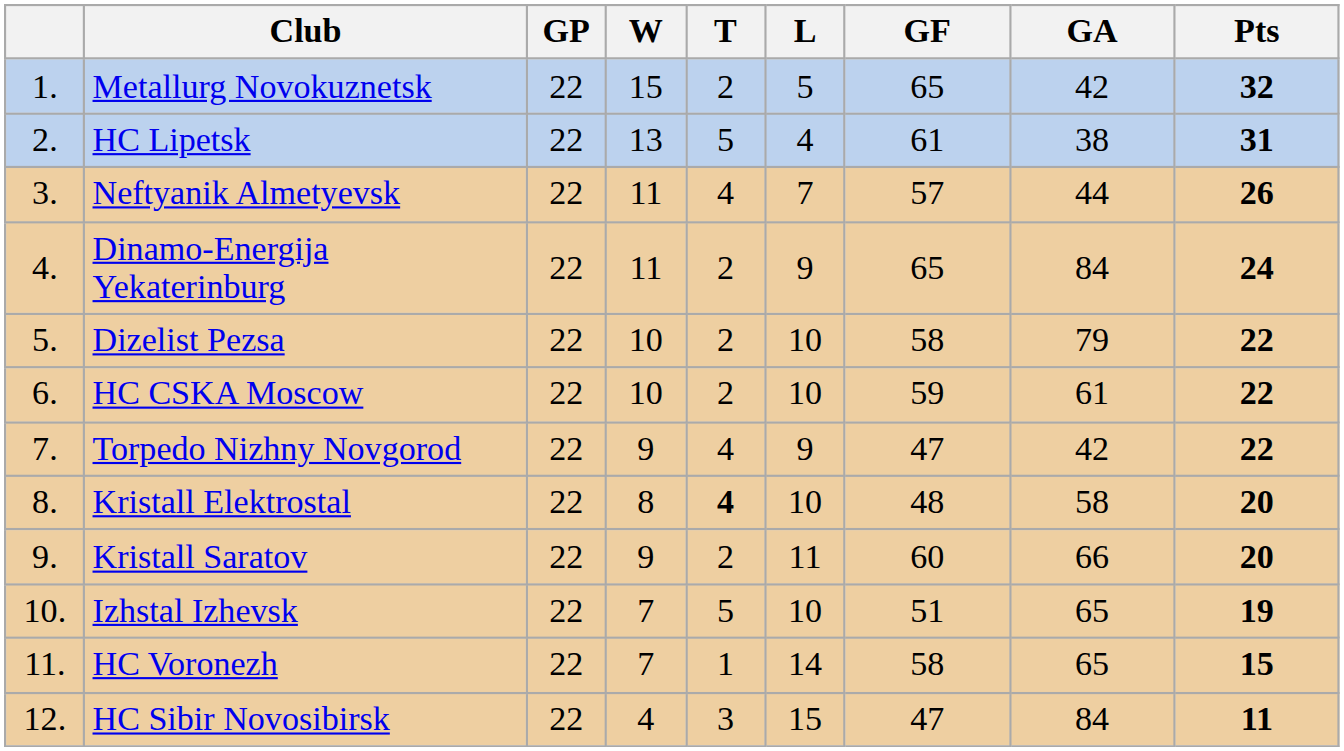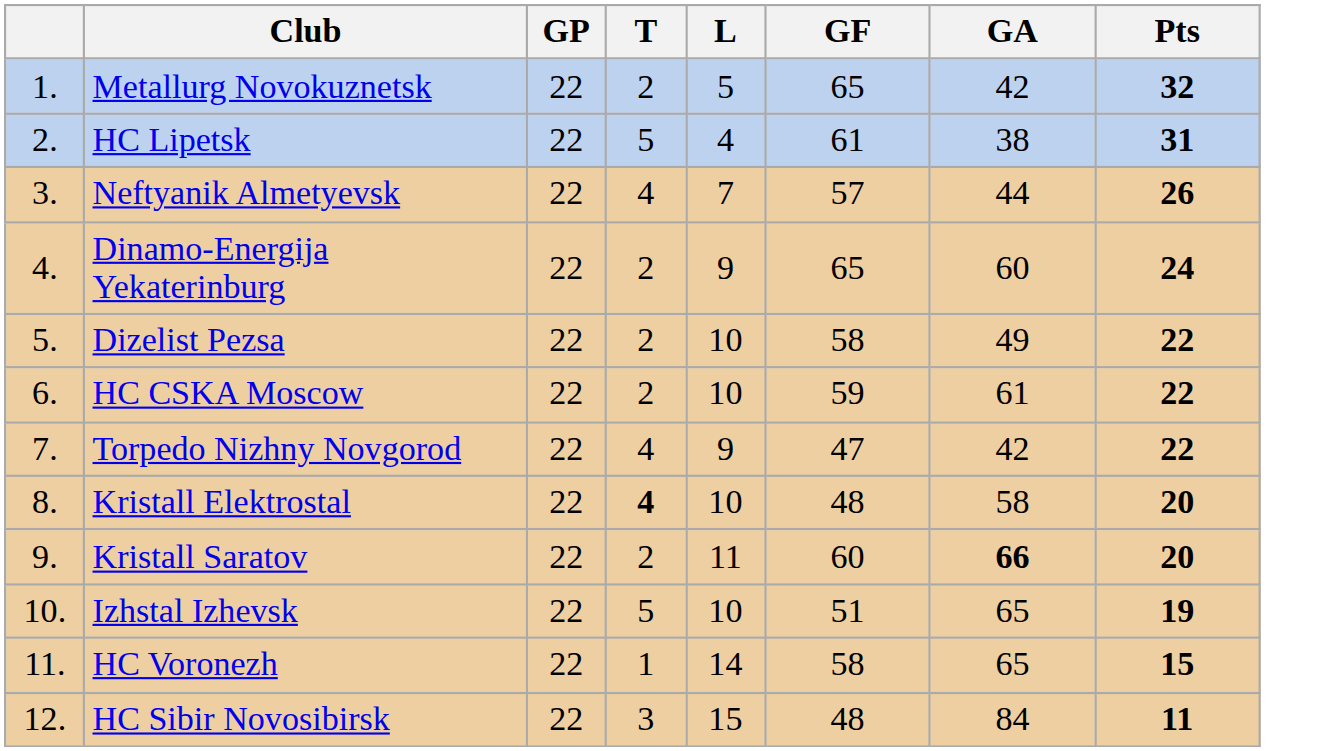- column: W | 15 | 13 | 11 | 11 | 10 | 10 | 9 | 8 | 9 | 7 | 7 | 4
Dinamo-Energija Yekaterinburg | GA: 84 -> 60
Dizelist Pezsa | GA: 79 -> 49
Kristall Saratov | GA: normal -> bold
HC Sibir Novosibirsk | GF: 47 -> 48
